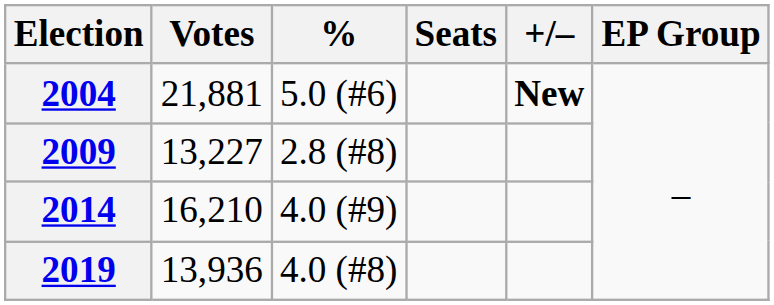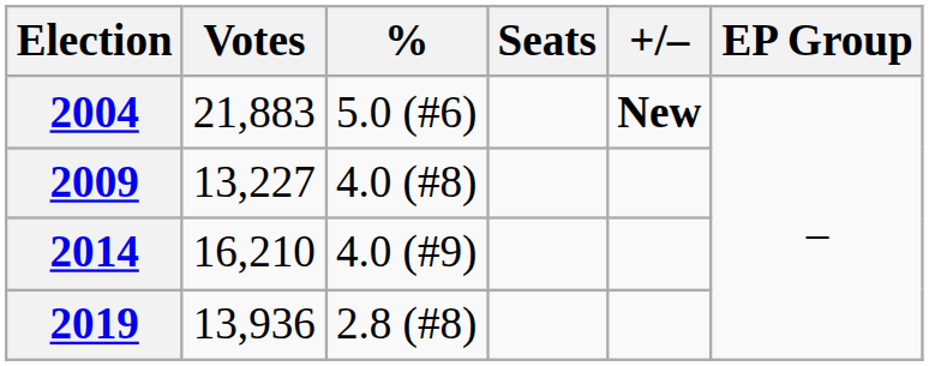2004 | Votes: 21,881 -> 21,883
2009 | %: 2.8 (#8) -> 4.0 (#8)
2019 | %: 4.0 (#8) -> 2.8 (#8)
